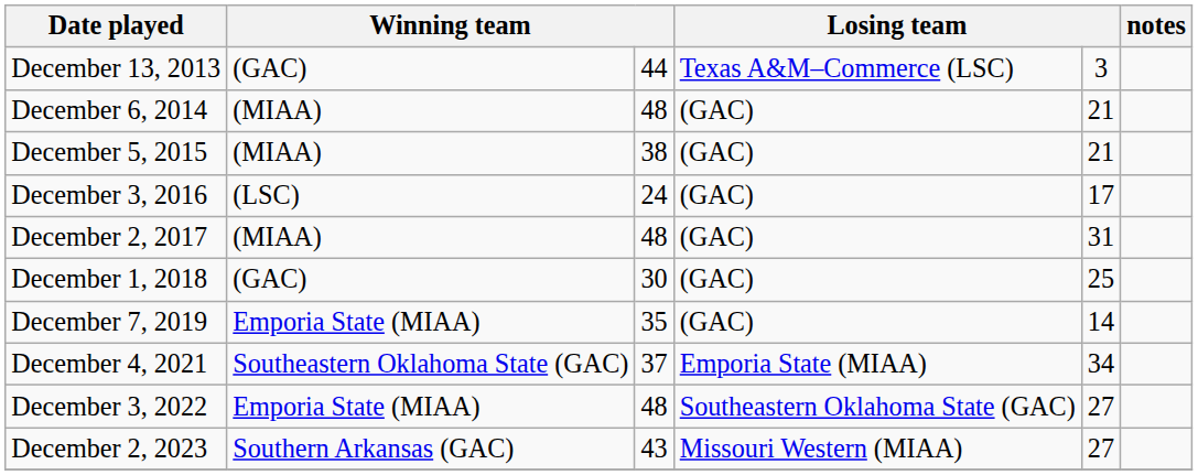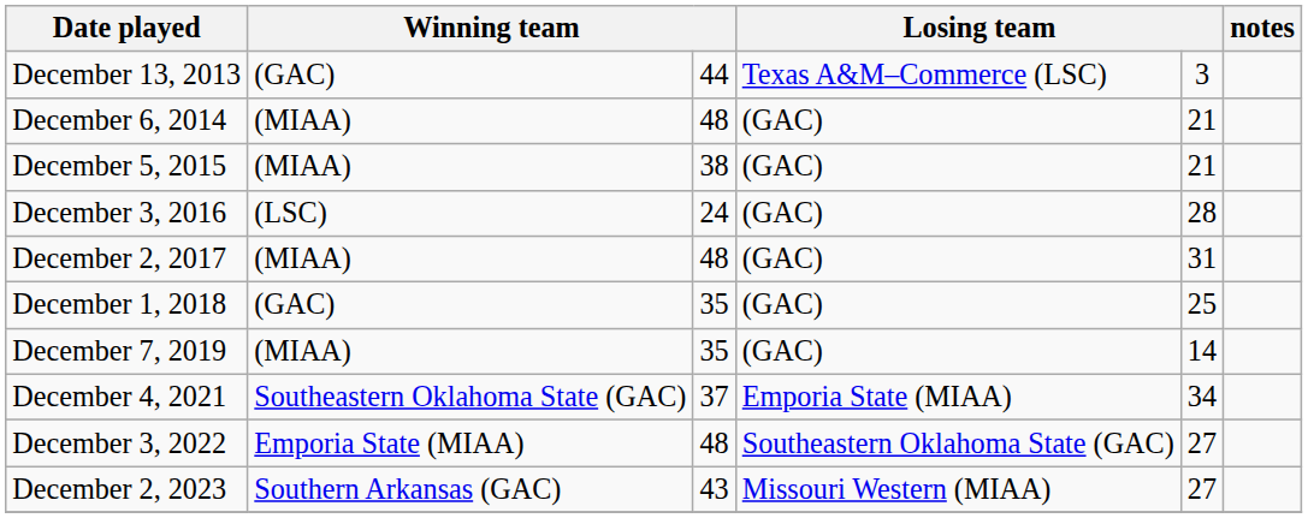December 3, 2016 | column 5: 17 -> 28
December 1, 2018 | column 3: 30 -> 35
December 7, 2019 | column 2: Emporia State (MIAA) -> (MIAA)
